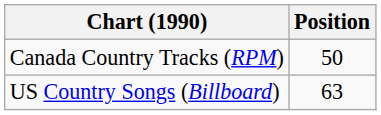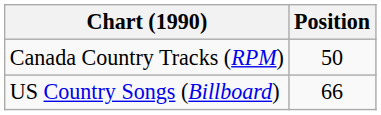US Country Songs (Billboard) | Position: 63 -> 66
